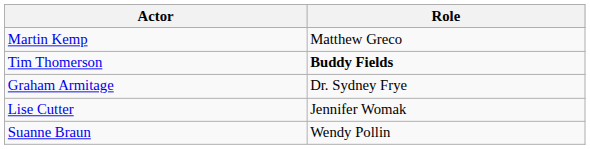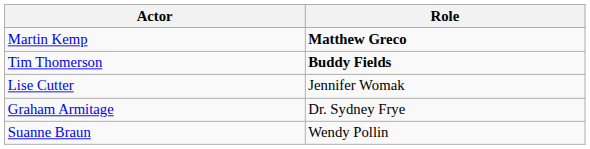Martin Kemp | Role: normal -> bold
rows swapped: Lise Cutter <-> Graham Armitage
